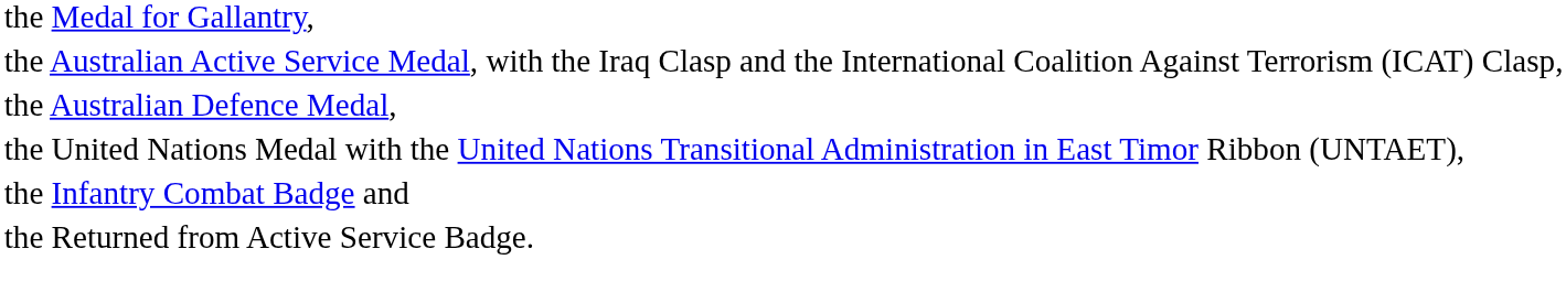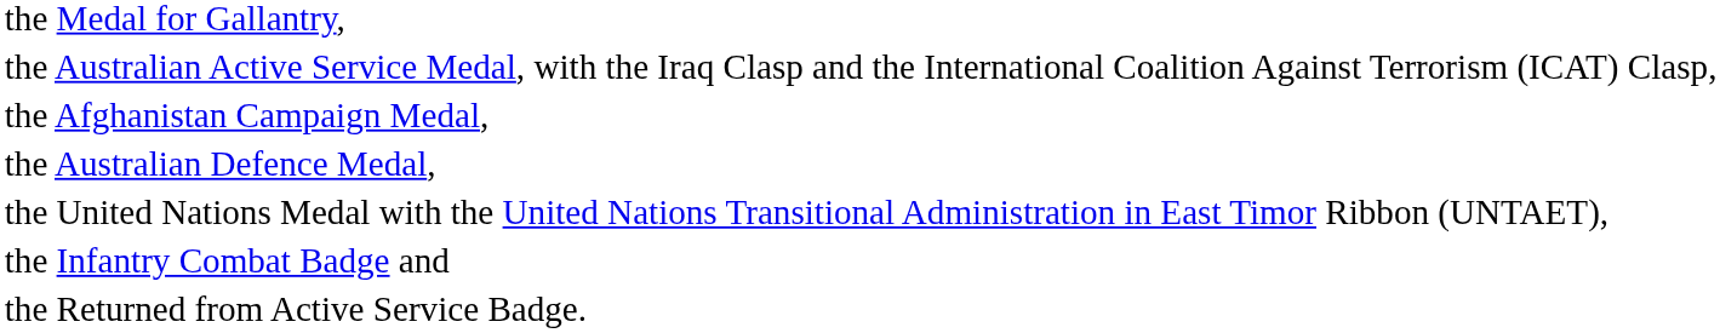+ row: the Afghanistan Campaign Medal,
